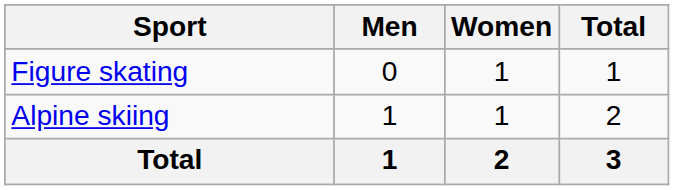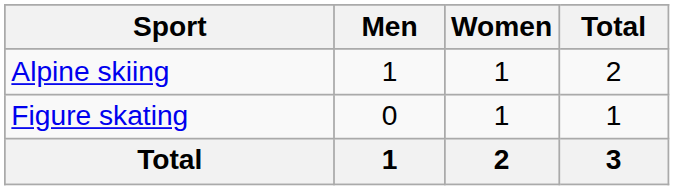rows swapped: Alpine skiing <-> Figure skating
